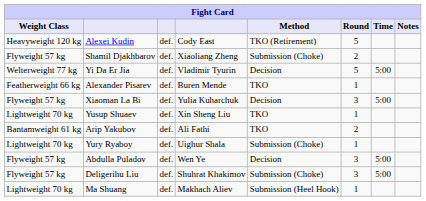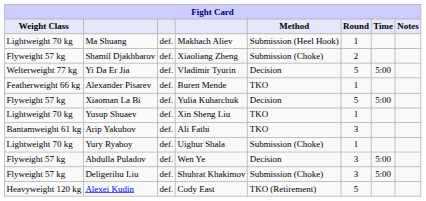rows swapped: Alexei Kudin <-> Ma Shuang
Xiaoman La Bi | Round: 3 -> 5
Arip Yakubov | Round: 2 -> 3
